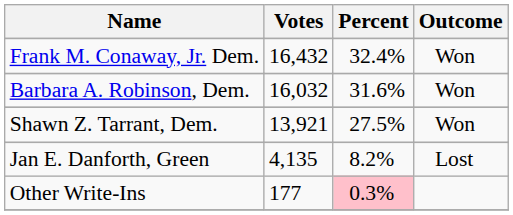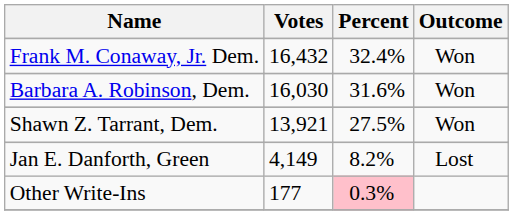Barbara A. Robinson, Dem. | Votes: 16,032 -> 16,030
Jan E. Danforth, Green | Votes: 4,135 -> 4,149
